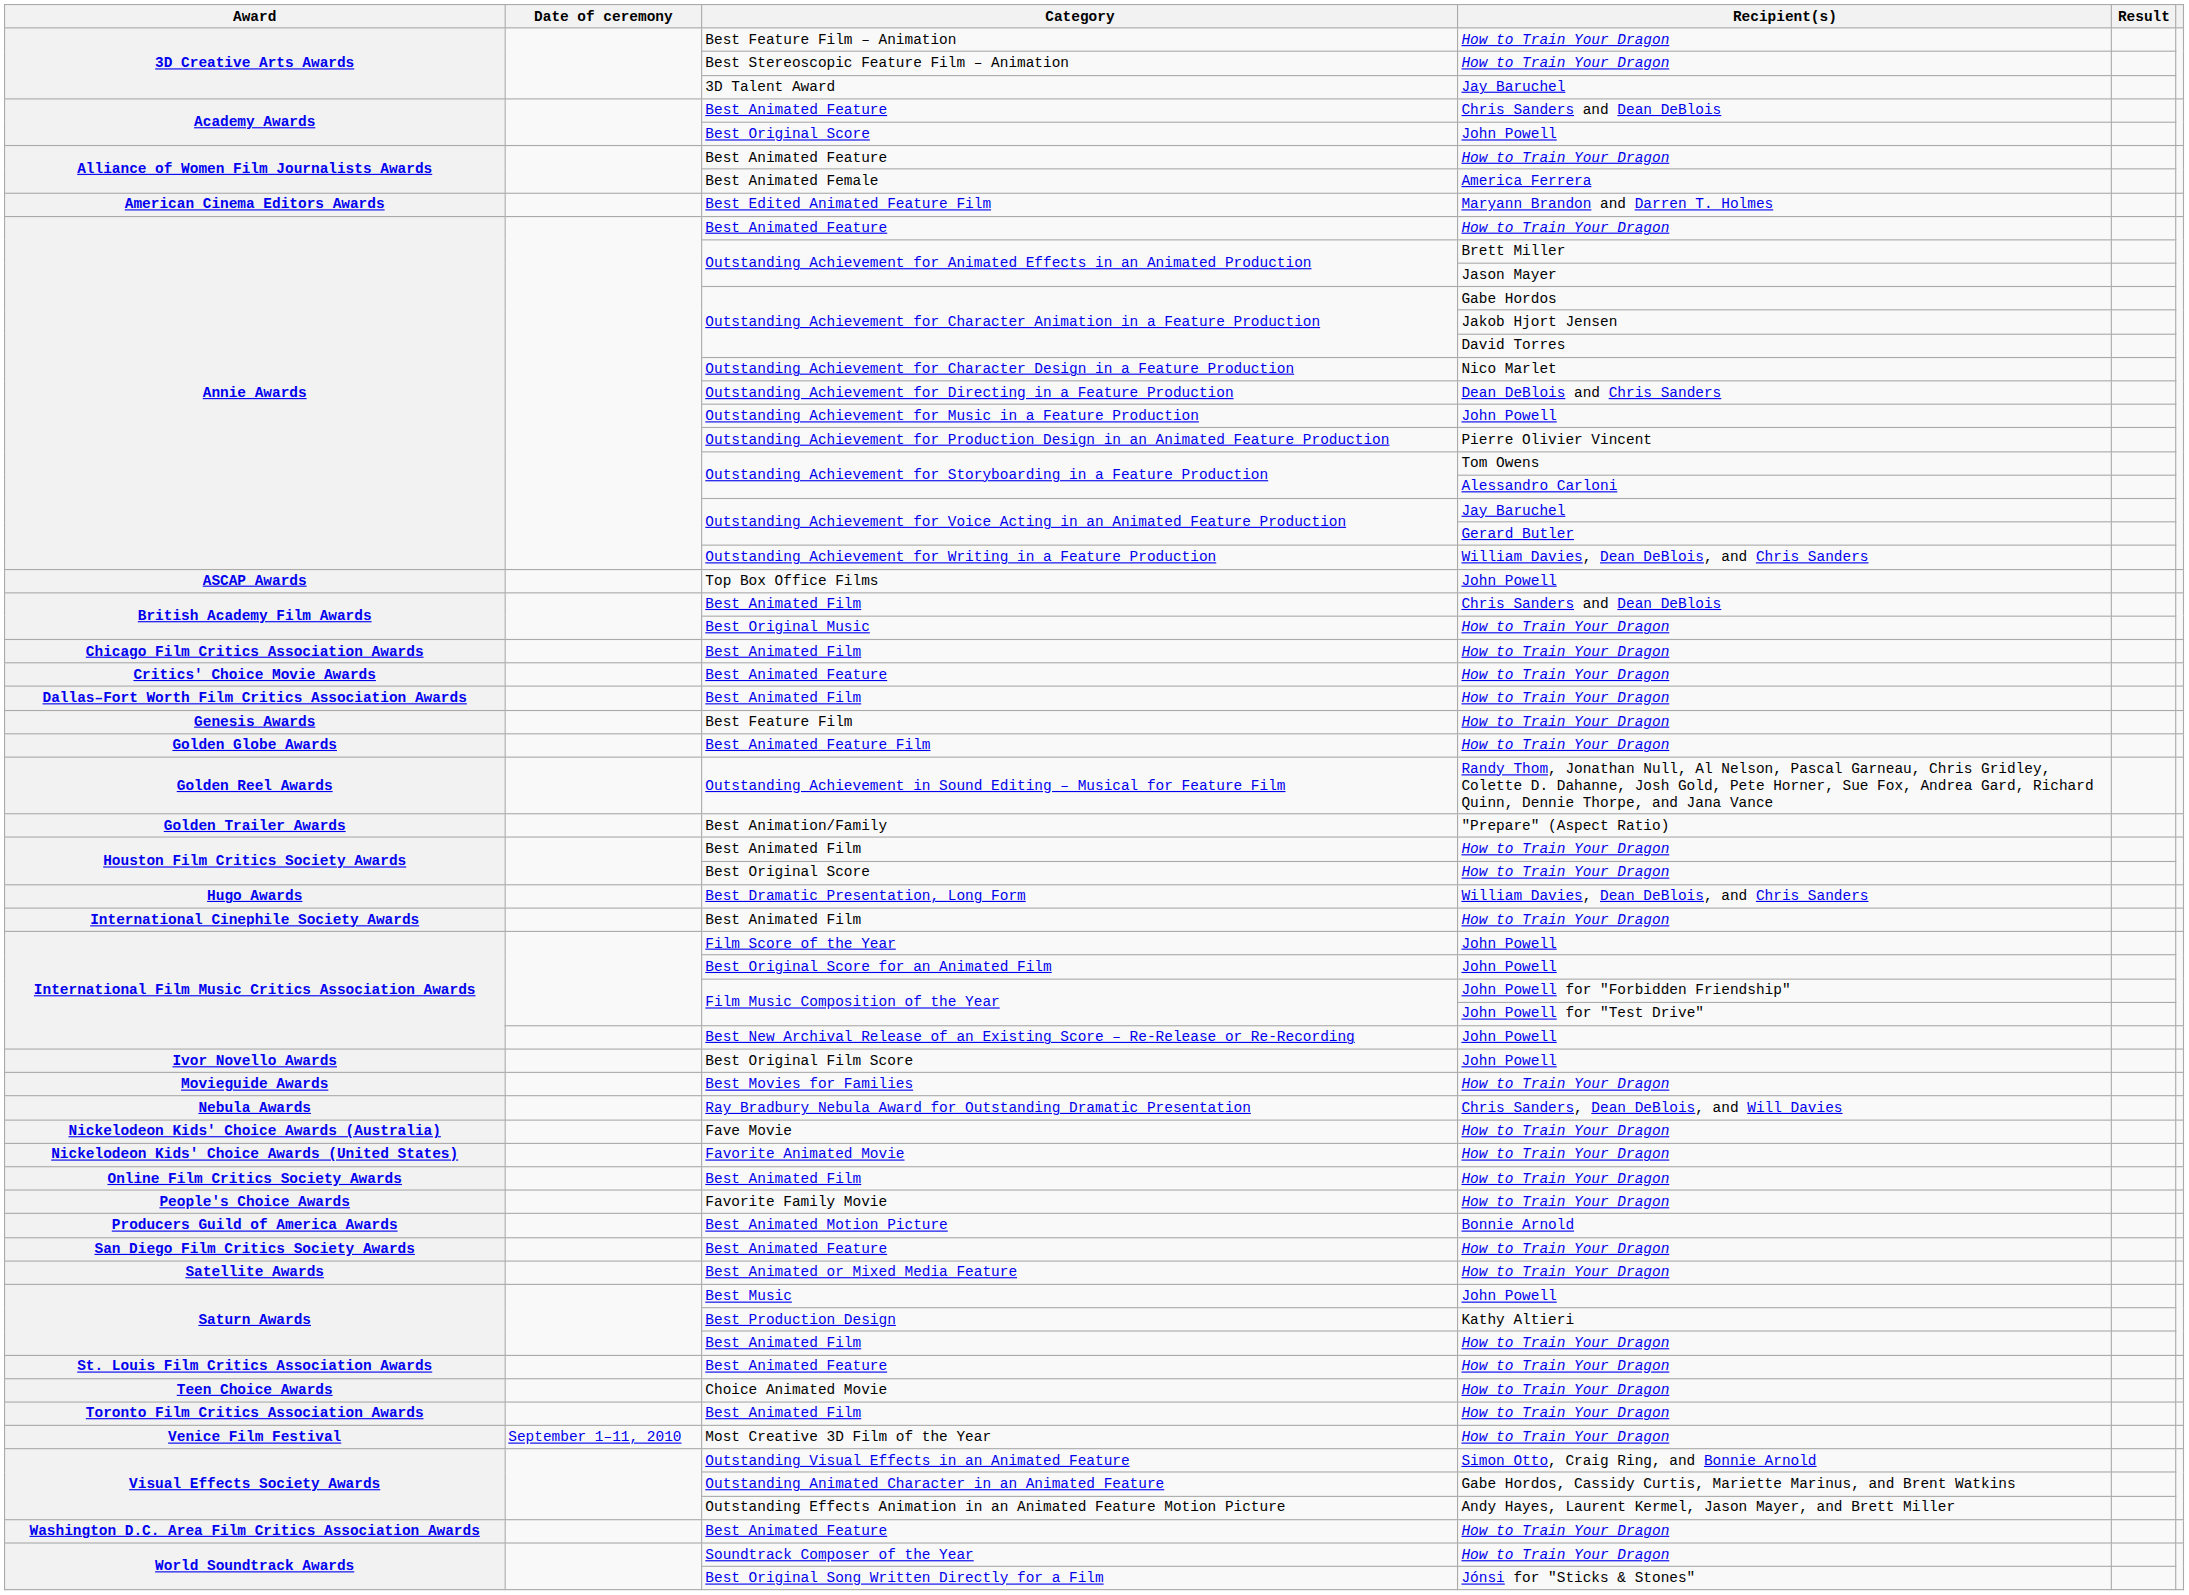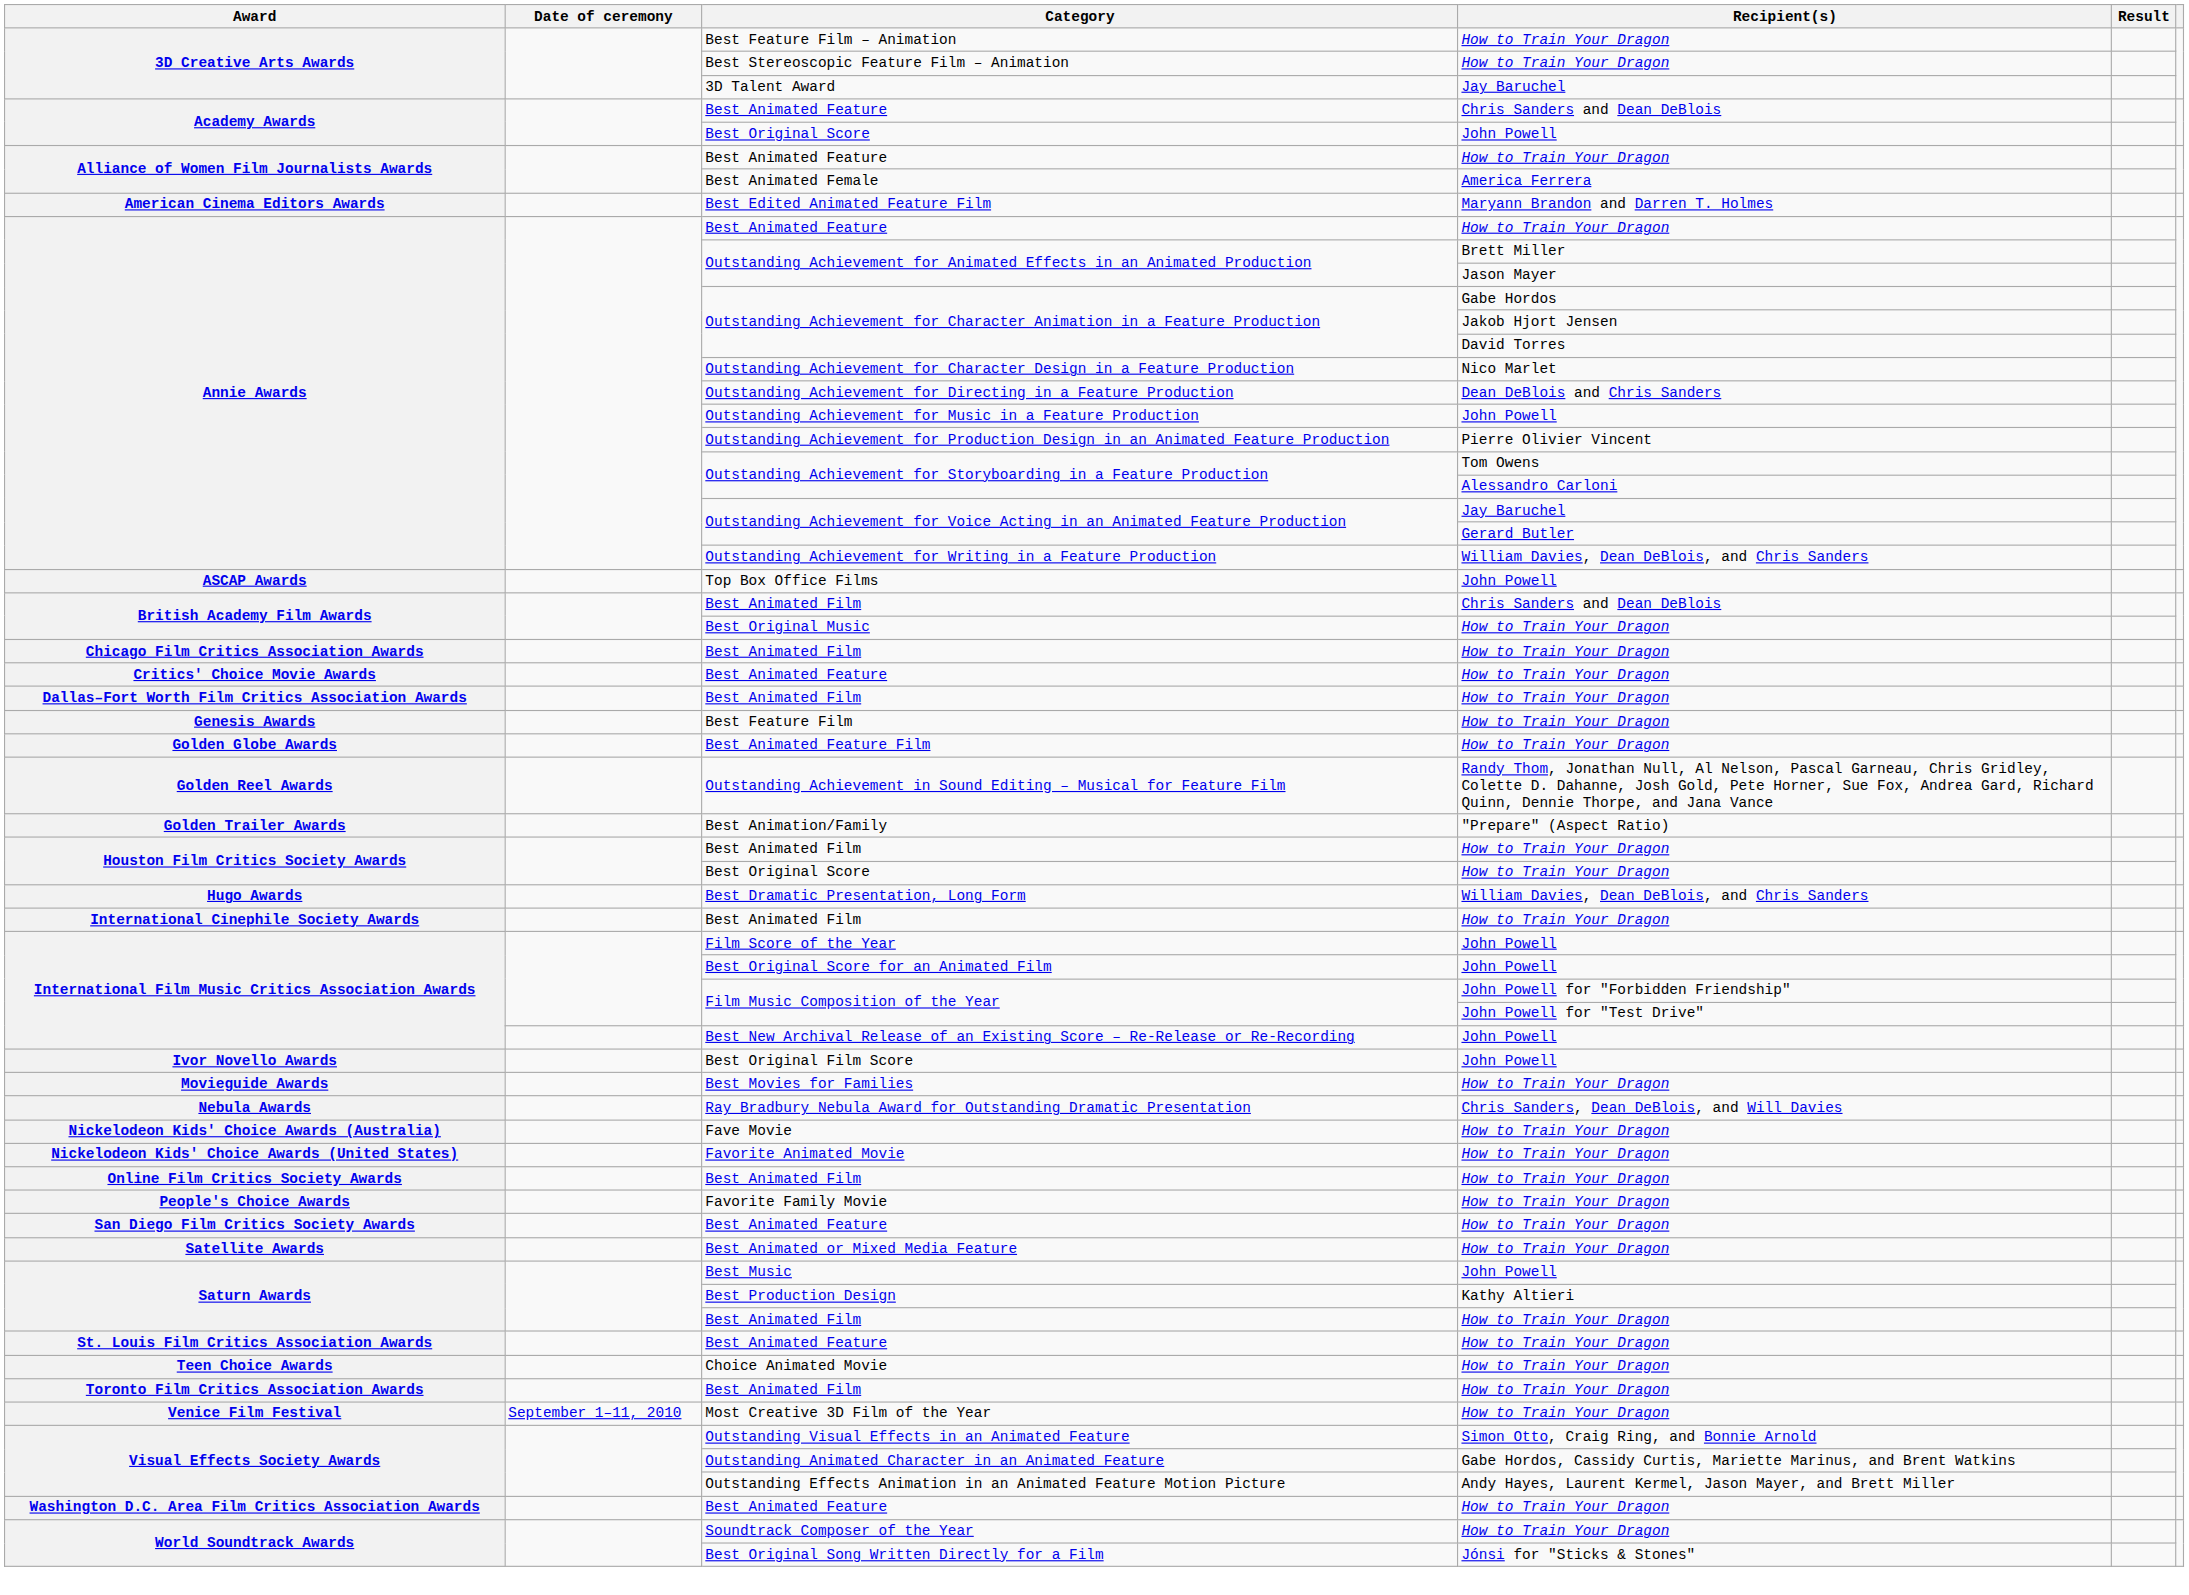- row: Producers Guild of America Awards | Best Animated Motion Picture | Bonnie Arnold
